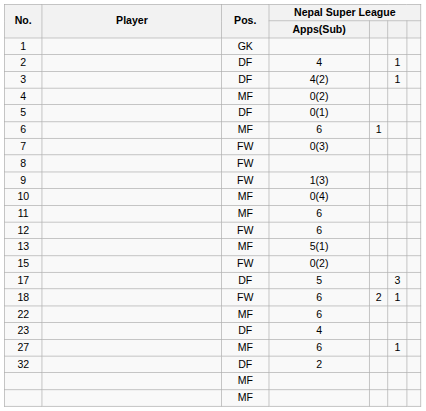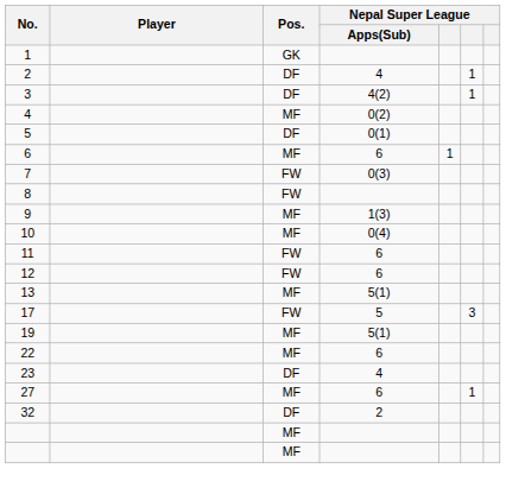9 | Pos.: FW -> MF
11 | Pos.: MF -> FW
- row: 15 | FW | 0(2)
17 | Pos.: DF -> FW
- row: 18 | FW | 6 | 2 | 1
+ row: 19 | MF | 5(1)
